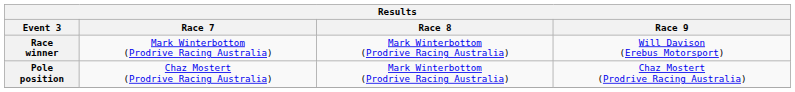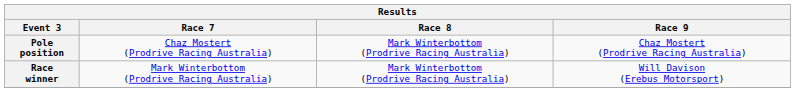rows swapped: Pole position <-> Race winner
